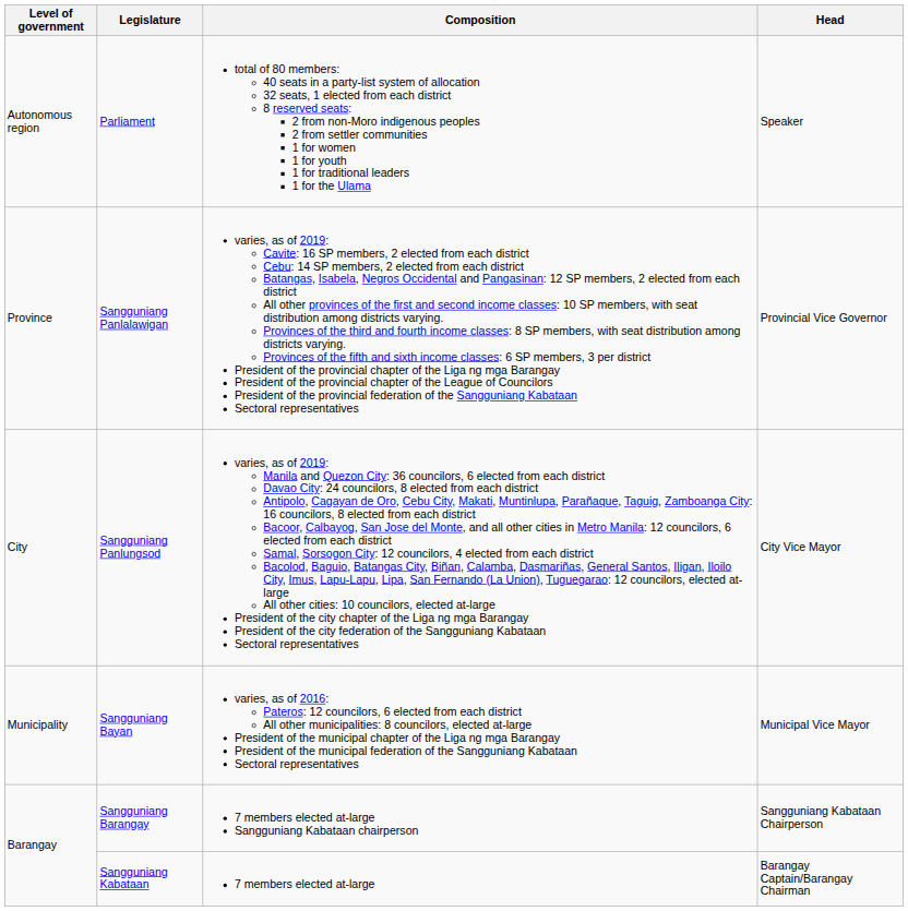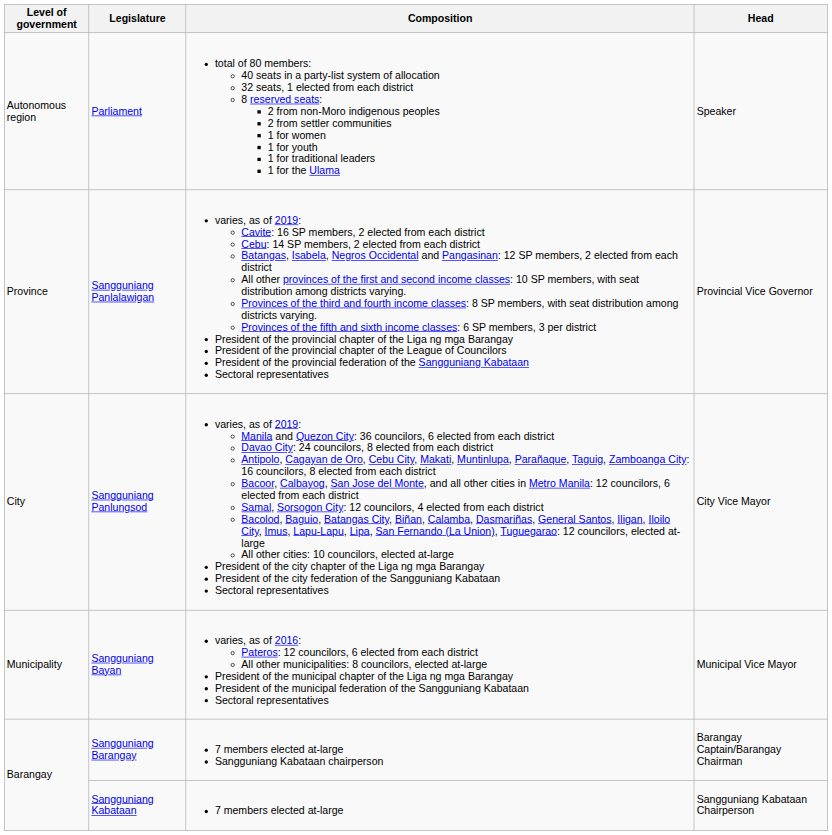Sangguniang Barangay | Head: Sangguniang Kabataan Chairperson -> Barangay Captain/Barangay Chairman
Sangguniang Kabataan | Head: Barangay Captain/Barangay Chairman -> Sangguniang Kabataan Chairperson
